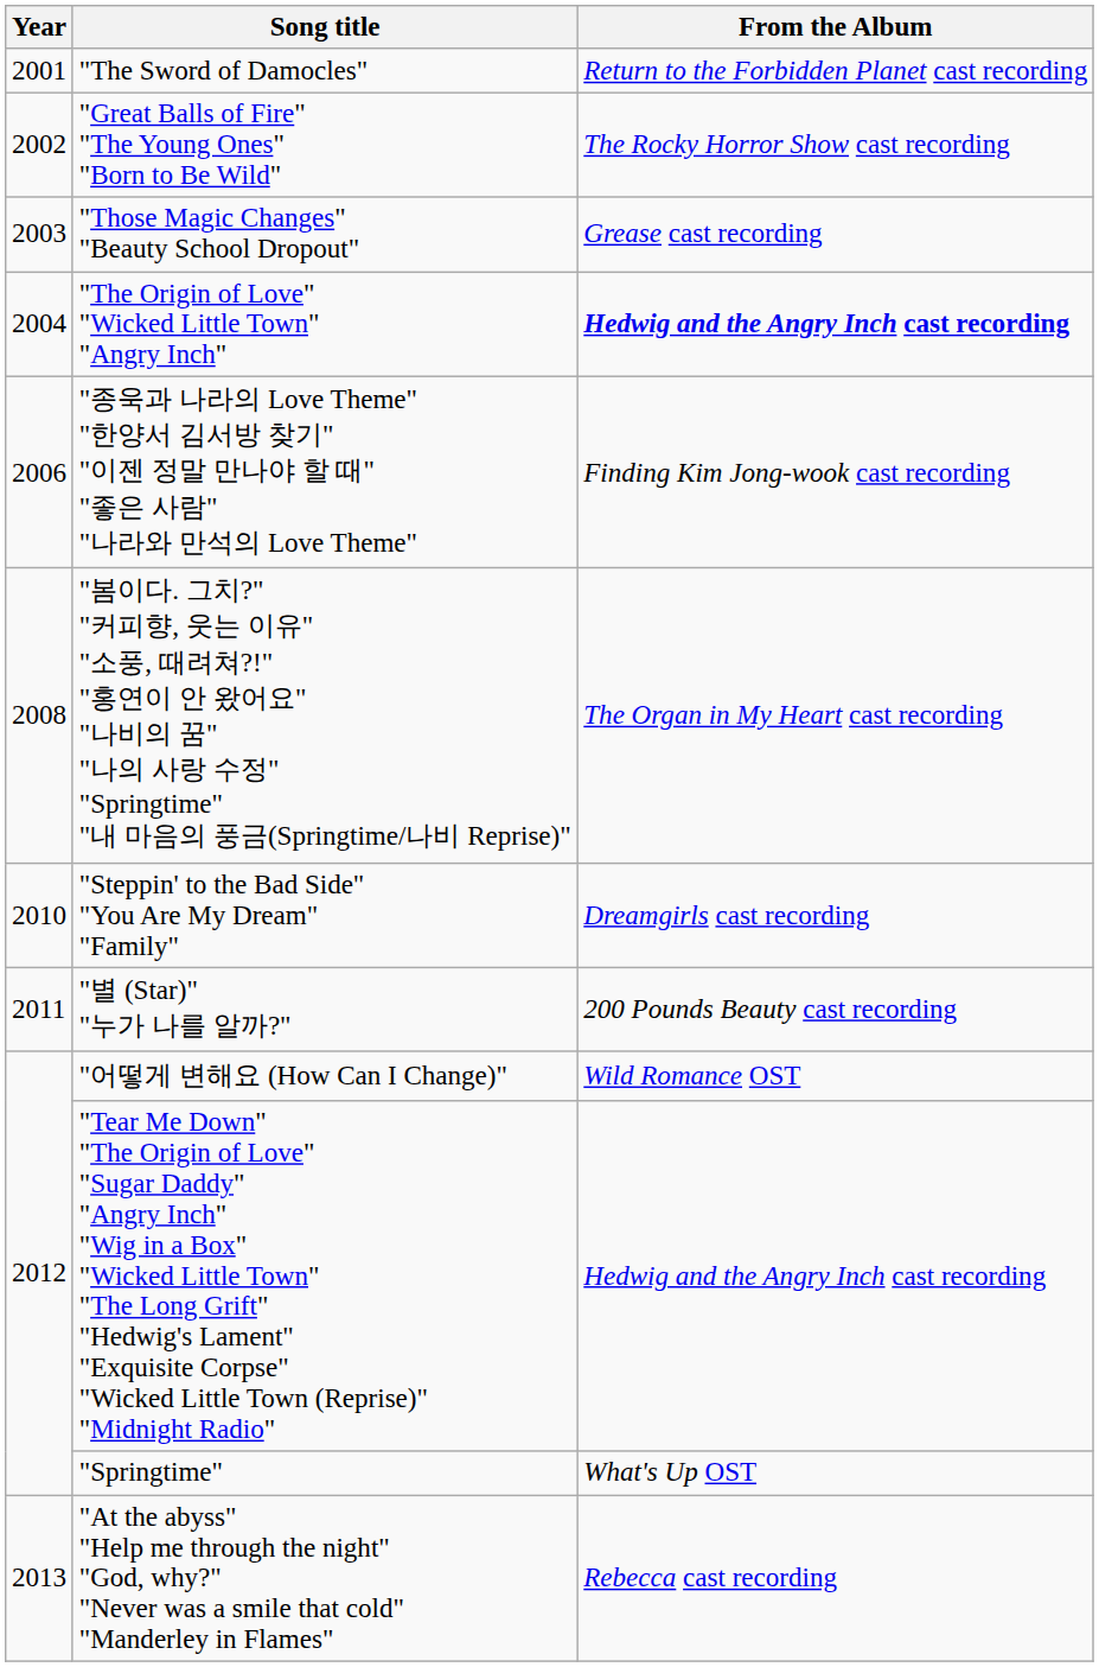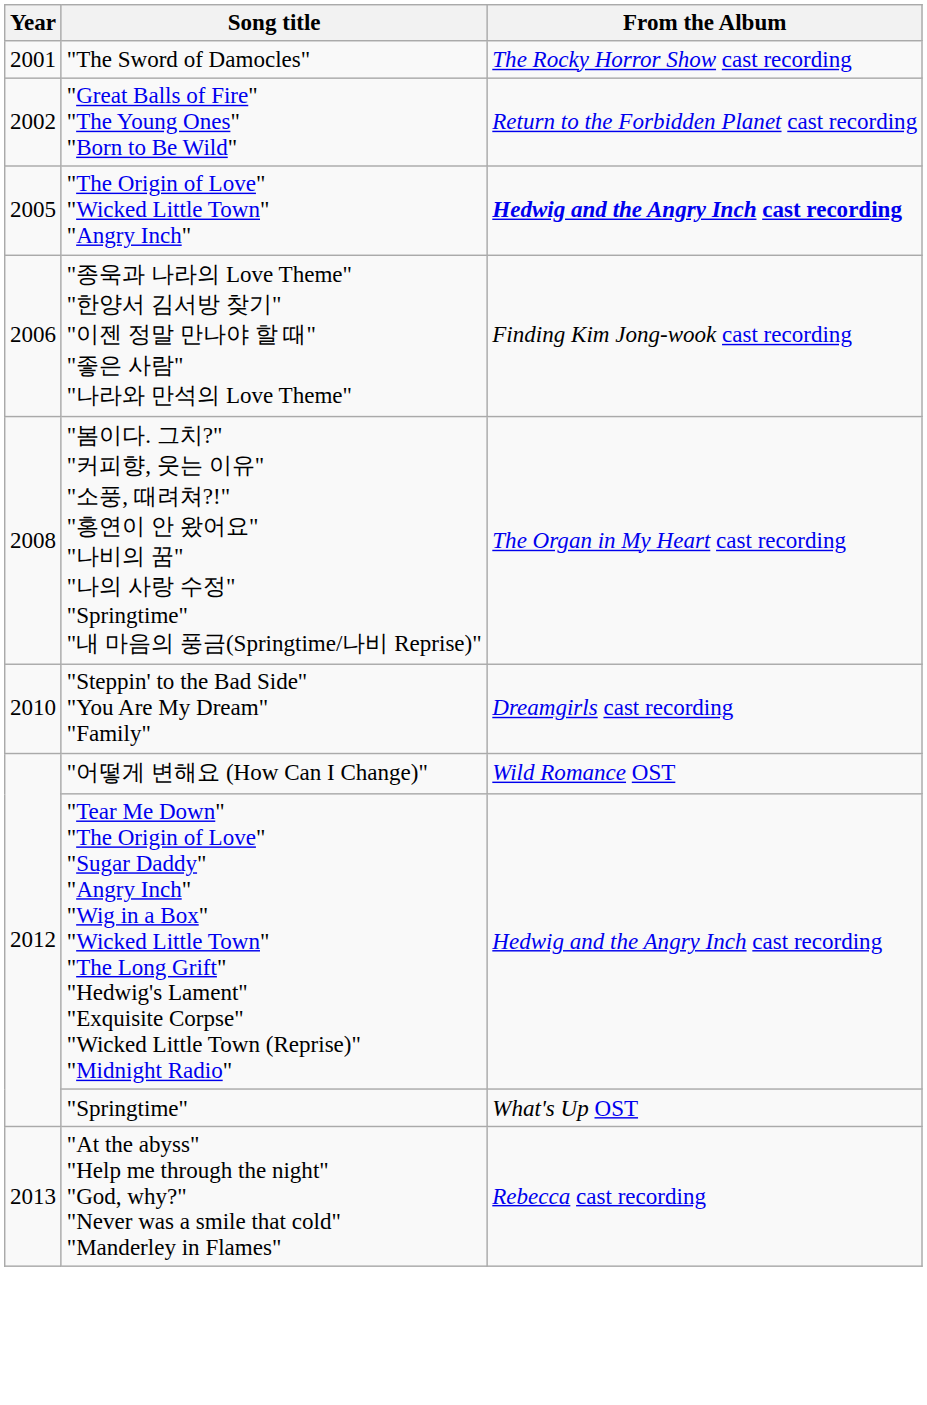"The Sword of Damocles" | From the Album: Return to the Forbidden Planet cast recording -> The Rocky Horror Show cast recording
"Great Balls of Fire" "The Young Ones" "Born to Be Wild" | From the Album: The Rocky Horror Show cast recording -> Return to the Forbidden Planet cast recording
- row: 2003 | "Those Magic Changes" "Beauty School Dropout" | Grease cast recording
"The Origin of Love" "Wicked Little Town" "Angry Inch" | Year: 2004 -> 2005
- row: 2011 | "별 (Star)" "누가 나를 알까?" | 200 Pounds Beauty cast recording
